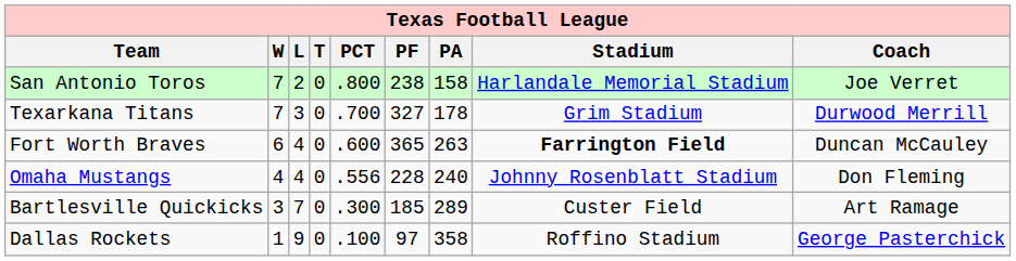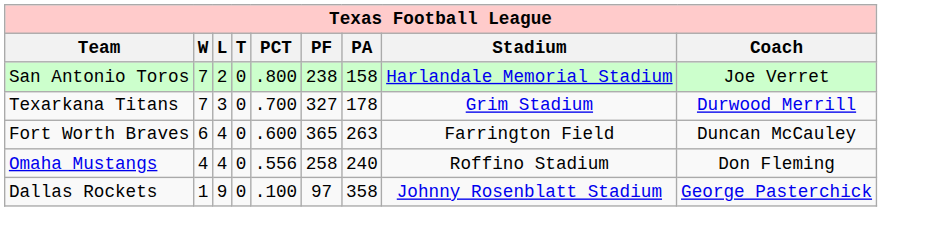Fort Worth Braves | Stadium: bold -> normal
Omaha Mustangs | PF: 228 -> 258
Omaha Mustangs | Stadium: Johnny Rosenblatt Stadium -> Roffino Stadium
- row: Bartlesville Quickicks | 3 | 7 | 0 | .300 | 185 | 289 | Custer Field | Art Ramage
Dallas Rockets | Stadium: Roffino Stadium -> Johnny Rosenblatt Stadium
